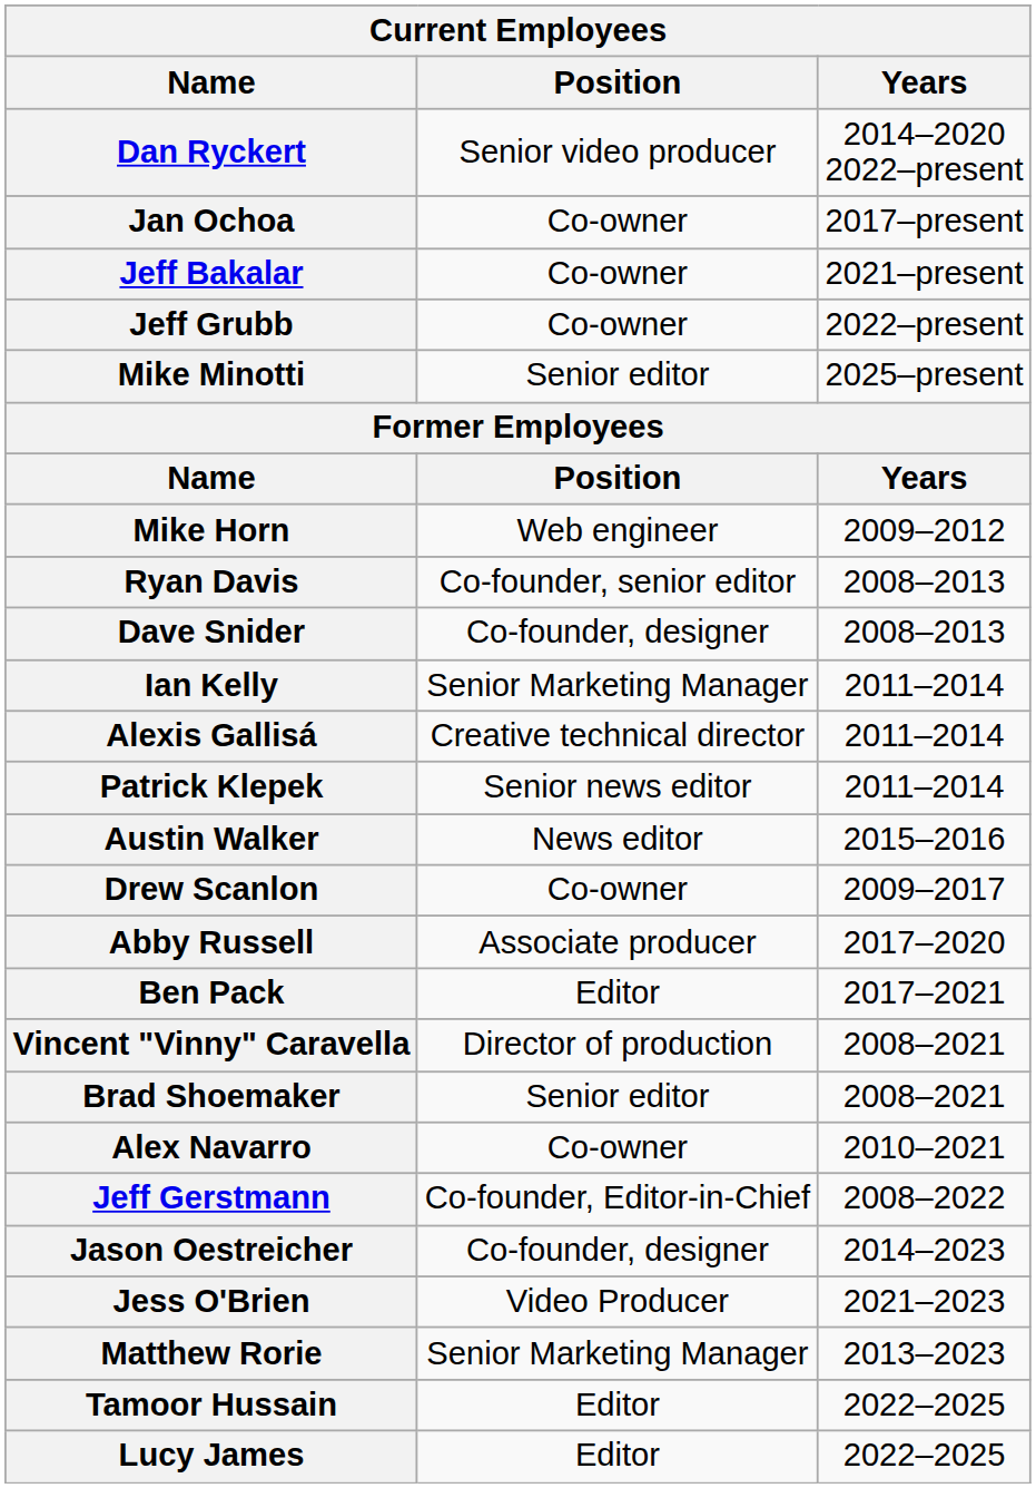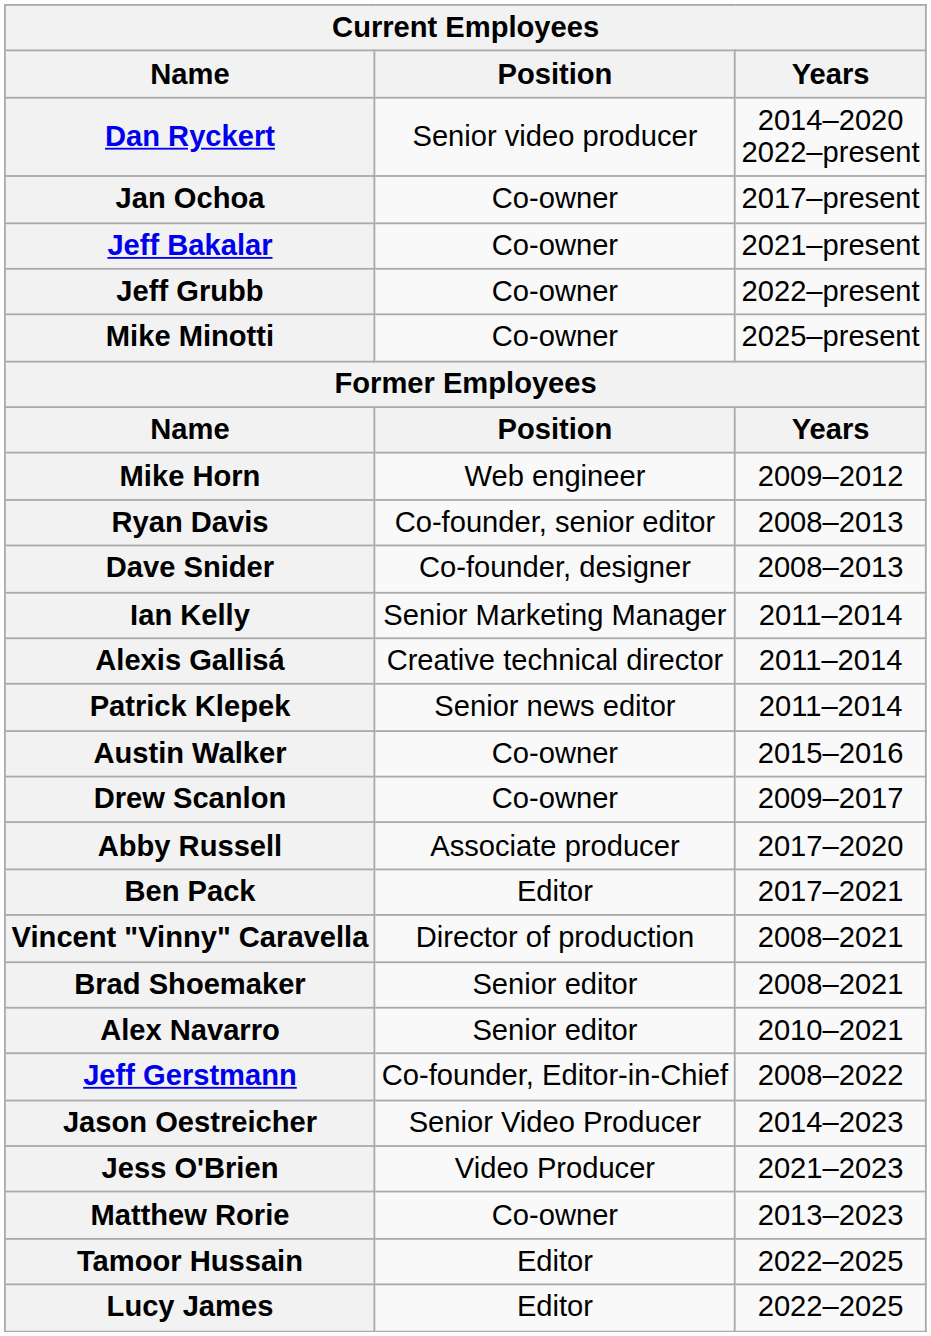Mike Minotti | Current Employees / Position: Senior editor -> Co-owner
Austin Walker | Current Employees / Position: News editor -> Co-owner
Alex Navarro | Current Employees / Position: Co-owner -> Senior editor
Jason Oestreicher | Current Employees / Position: Co-founder, designer -> Senior Video Producer
Matthew Rorie | Current Employees / Position: Senior Marketing Manager -> Co-owner
